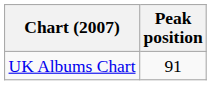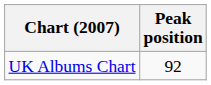UK Albums Chart | Peak position: 91 -> 92
